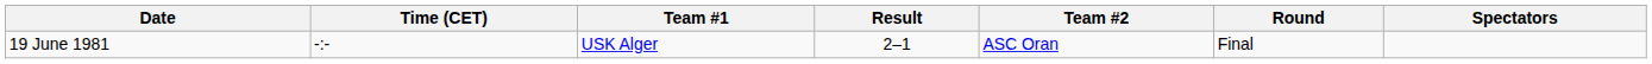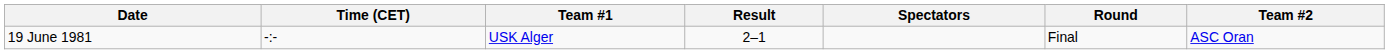columns swapped: Team #2 <-> Spectators
